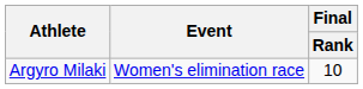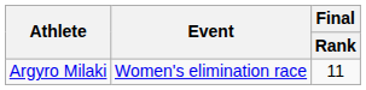Argyro Milaki | Final / Rank: 10 -> 11
